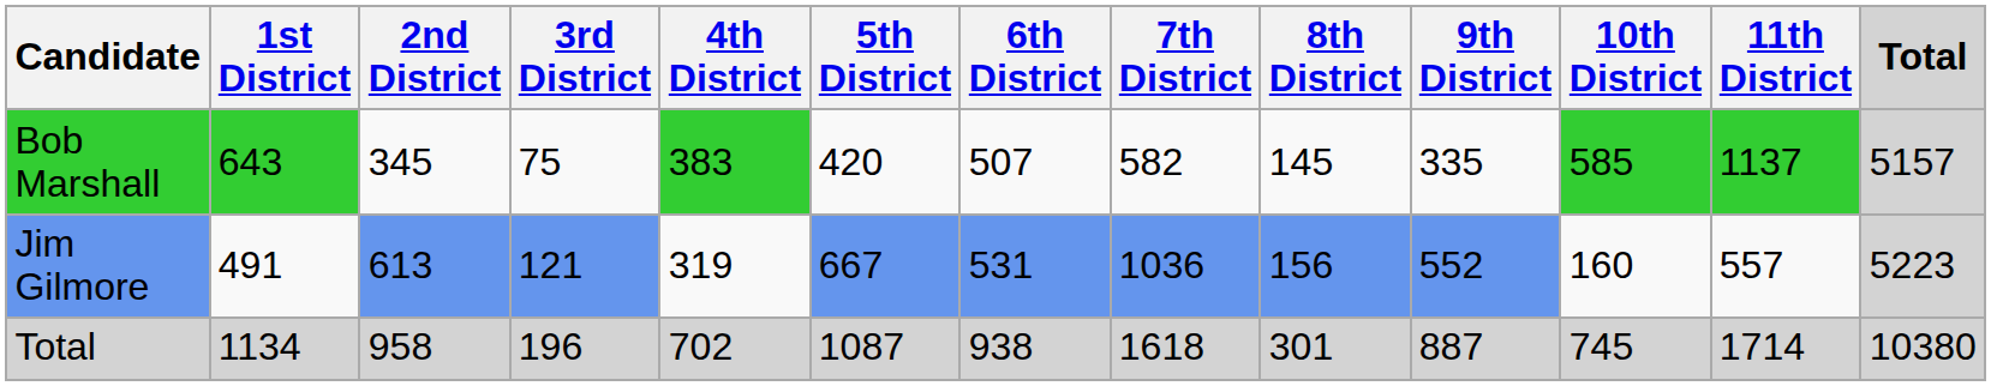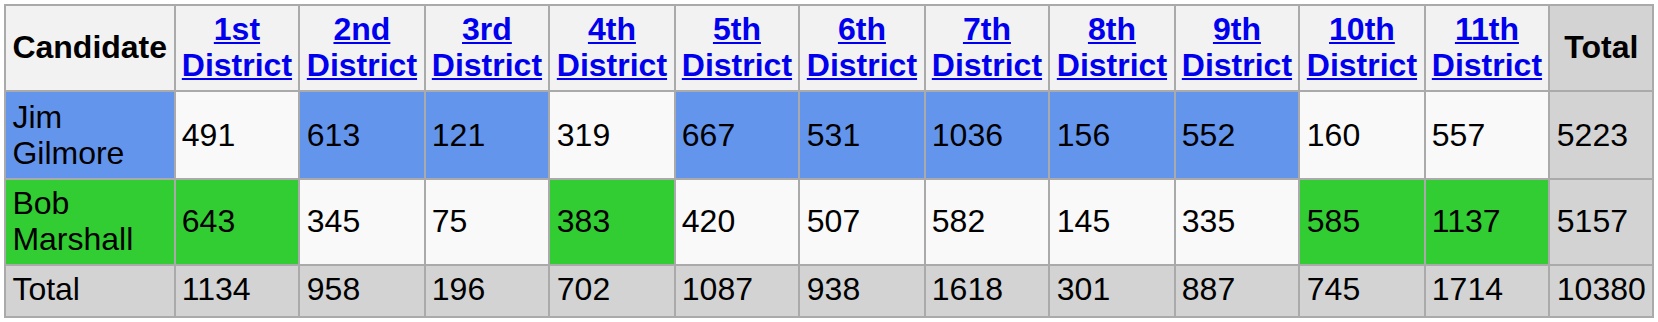rows swapped: Jim Gilmore <-> Bob Marshall
